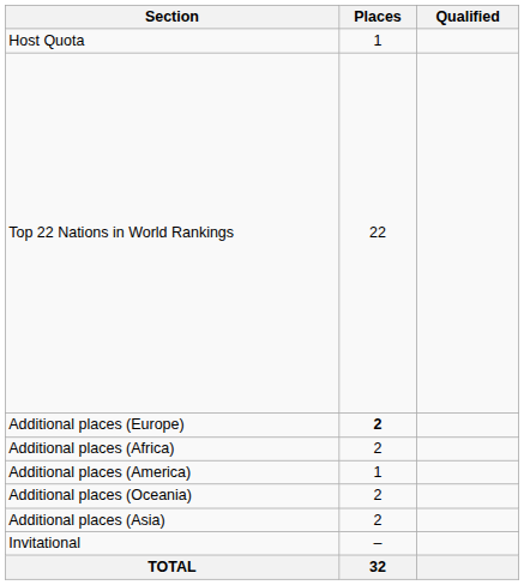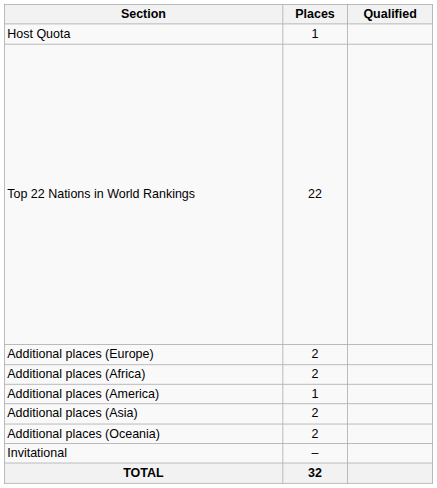Additional places (Europe) | Places: bold -> normal
rows swapped: Additional places (Asia) <-> Additional places (Oceania)
